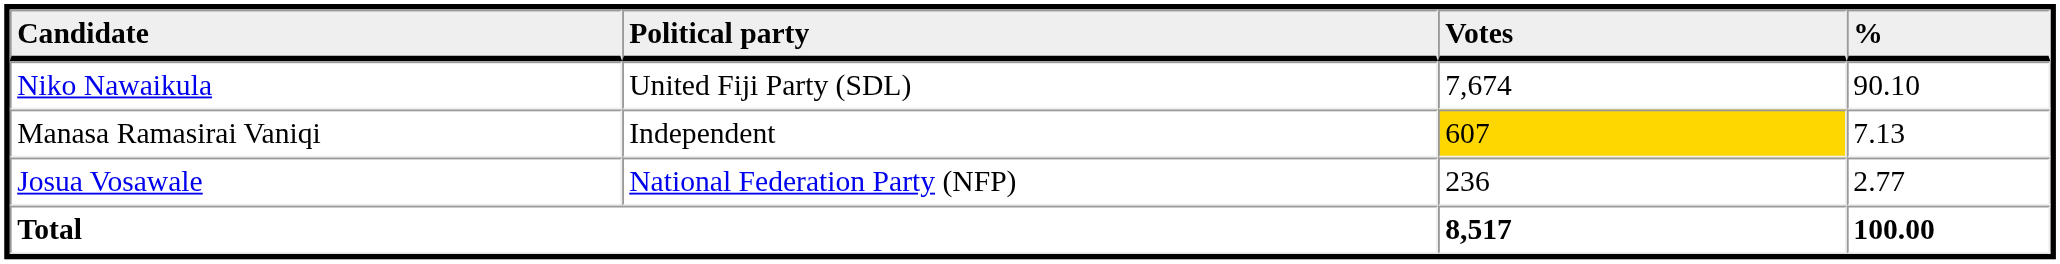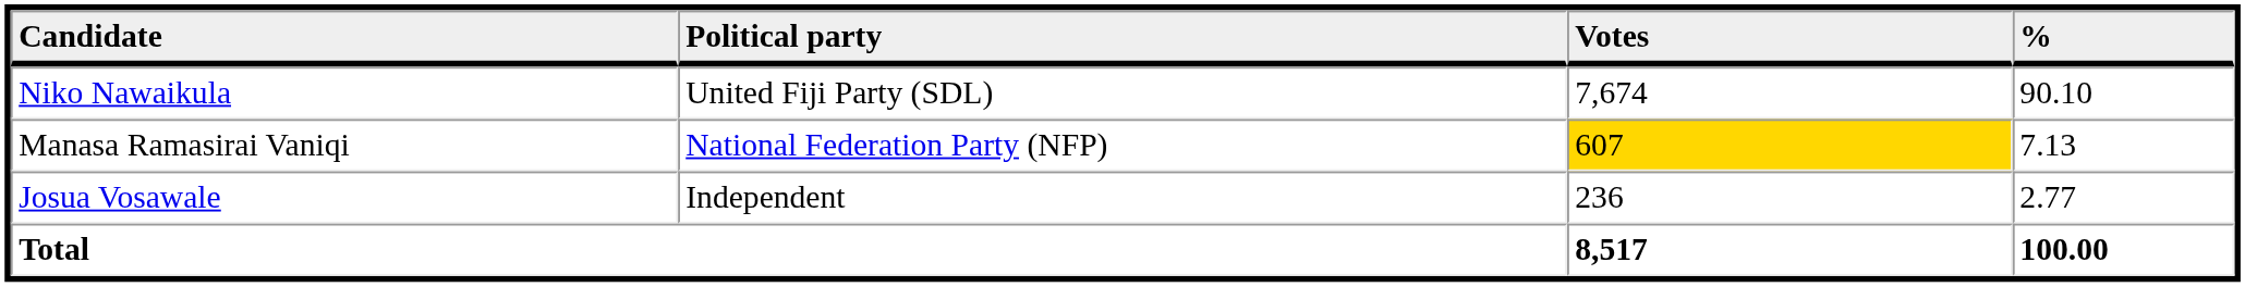Manasa Ramasirai Vaniqi | Political party: Independent -> National Federation Party (NFP)
Josua Vosawale | Political party: National Federation Party (NFP) -> Independent
